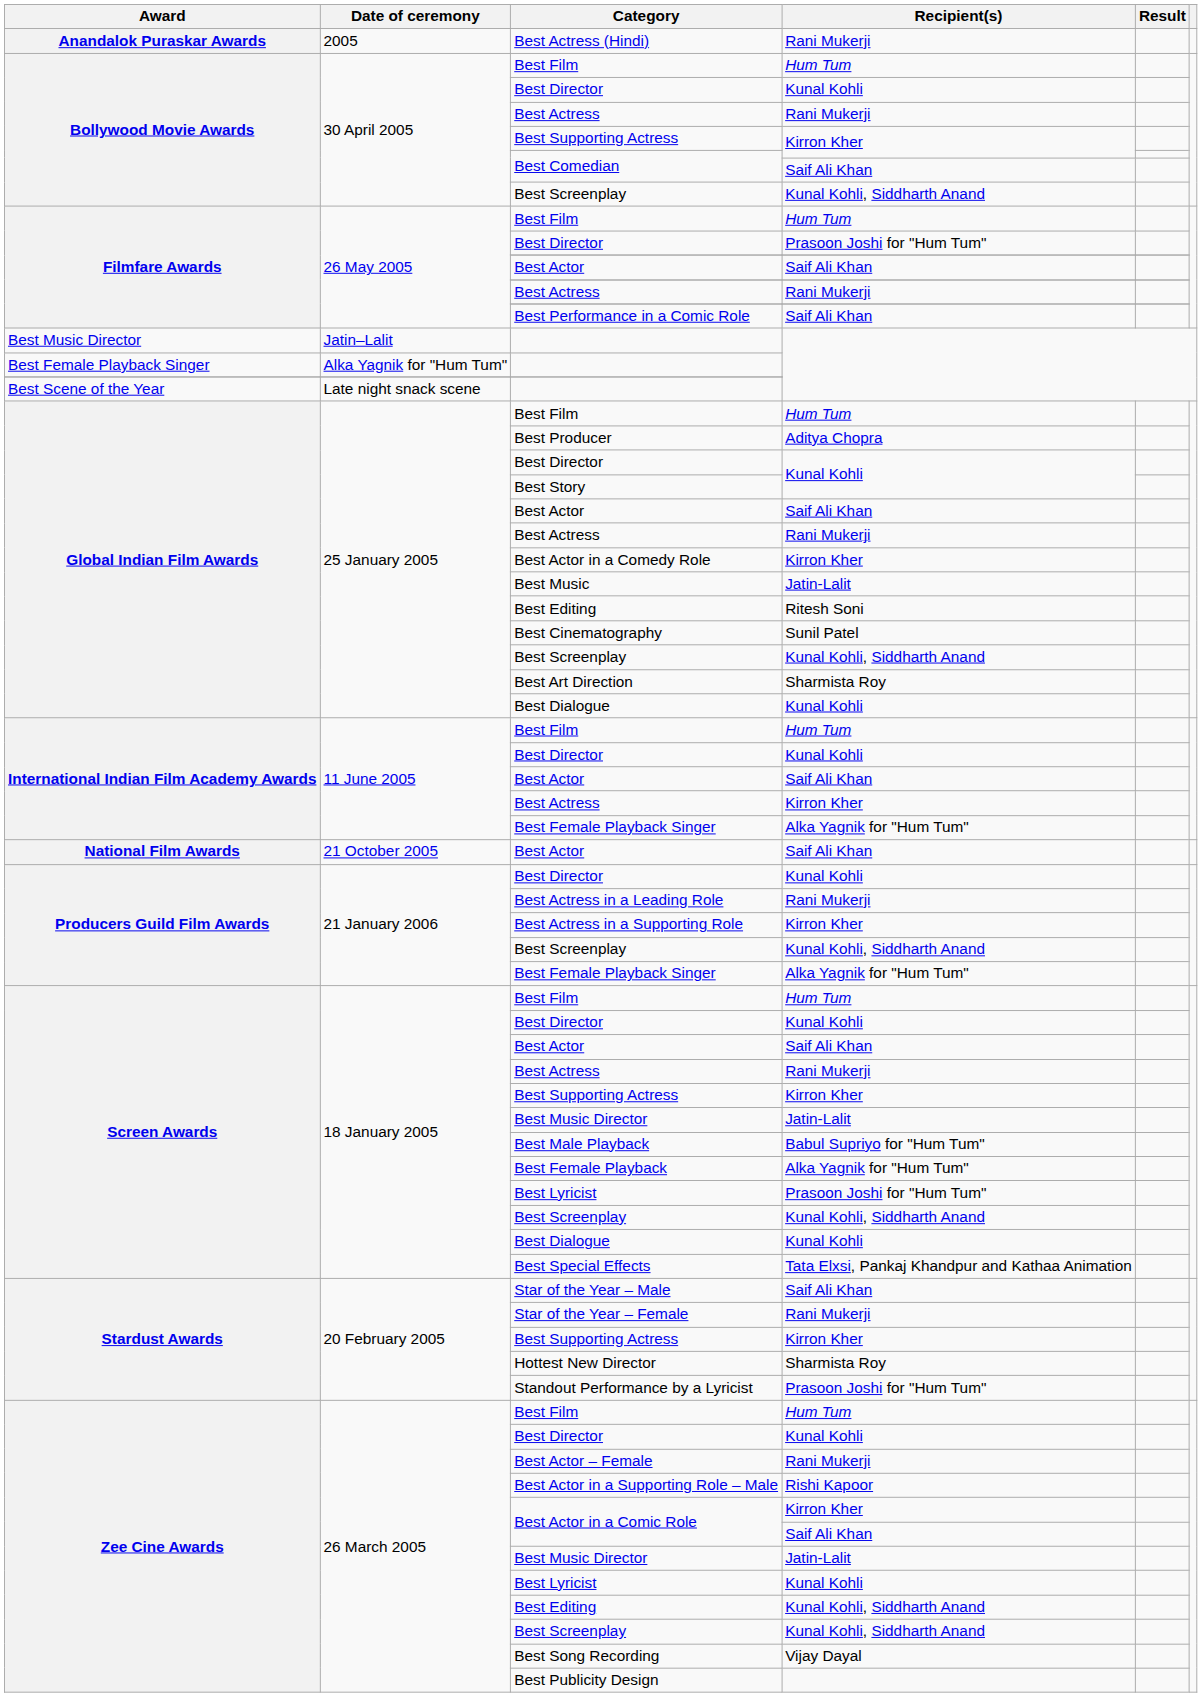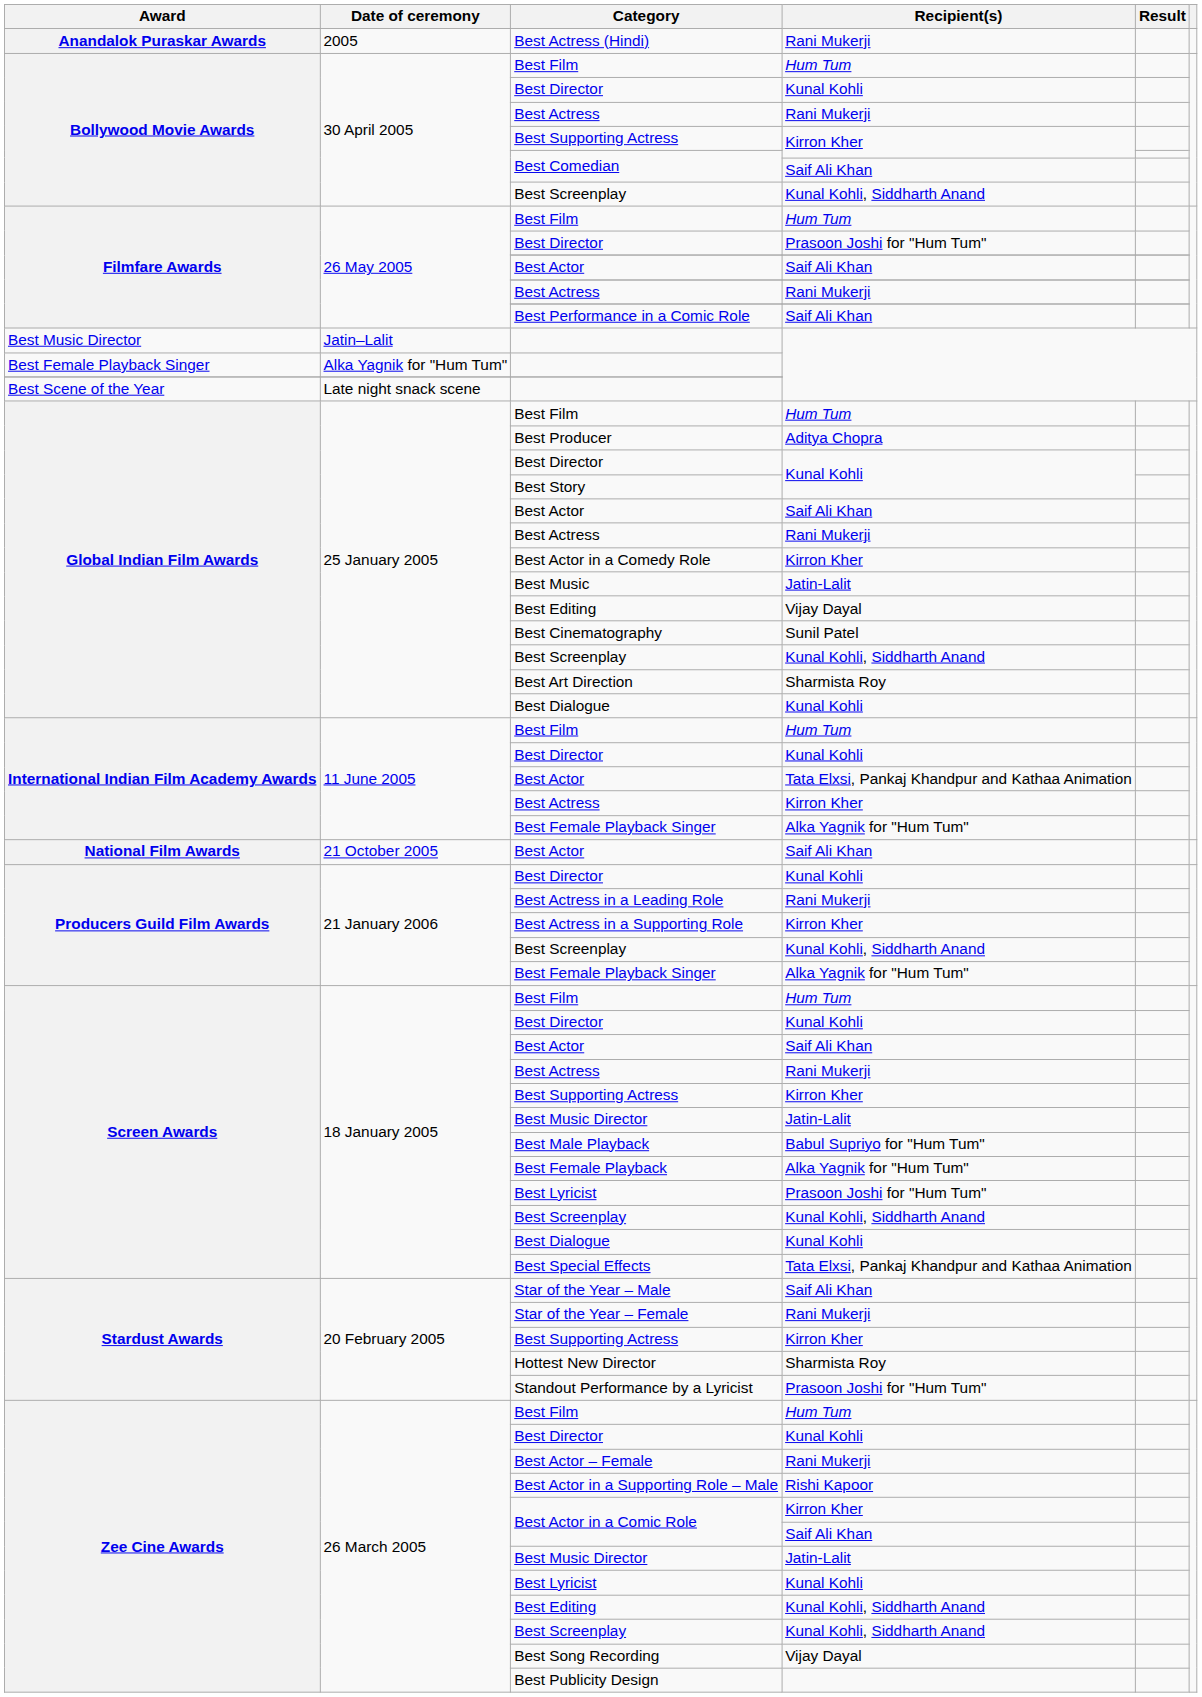Global Indian Film Awards / Best Editing | Recipient(s): Ritesh Soni -> Vijay Dayal
International Indian Film Academy Awards / Best Actor | Recipient(s): Saif Ali Khan -> Tata Elxsi, Pankaj Khandpur and Kathaa Animation
